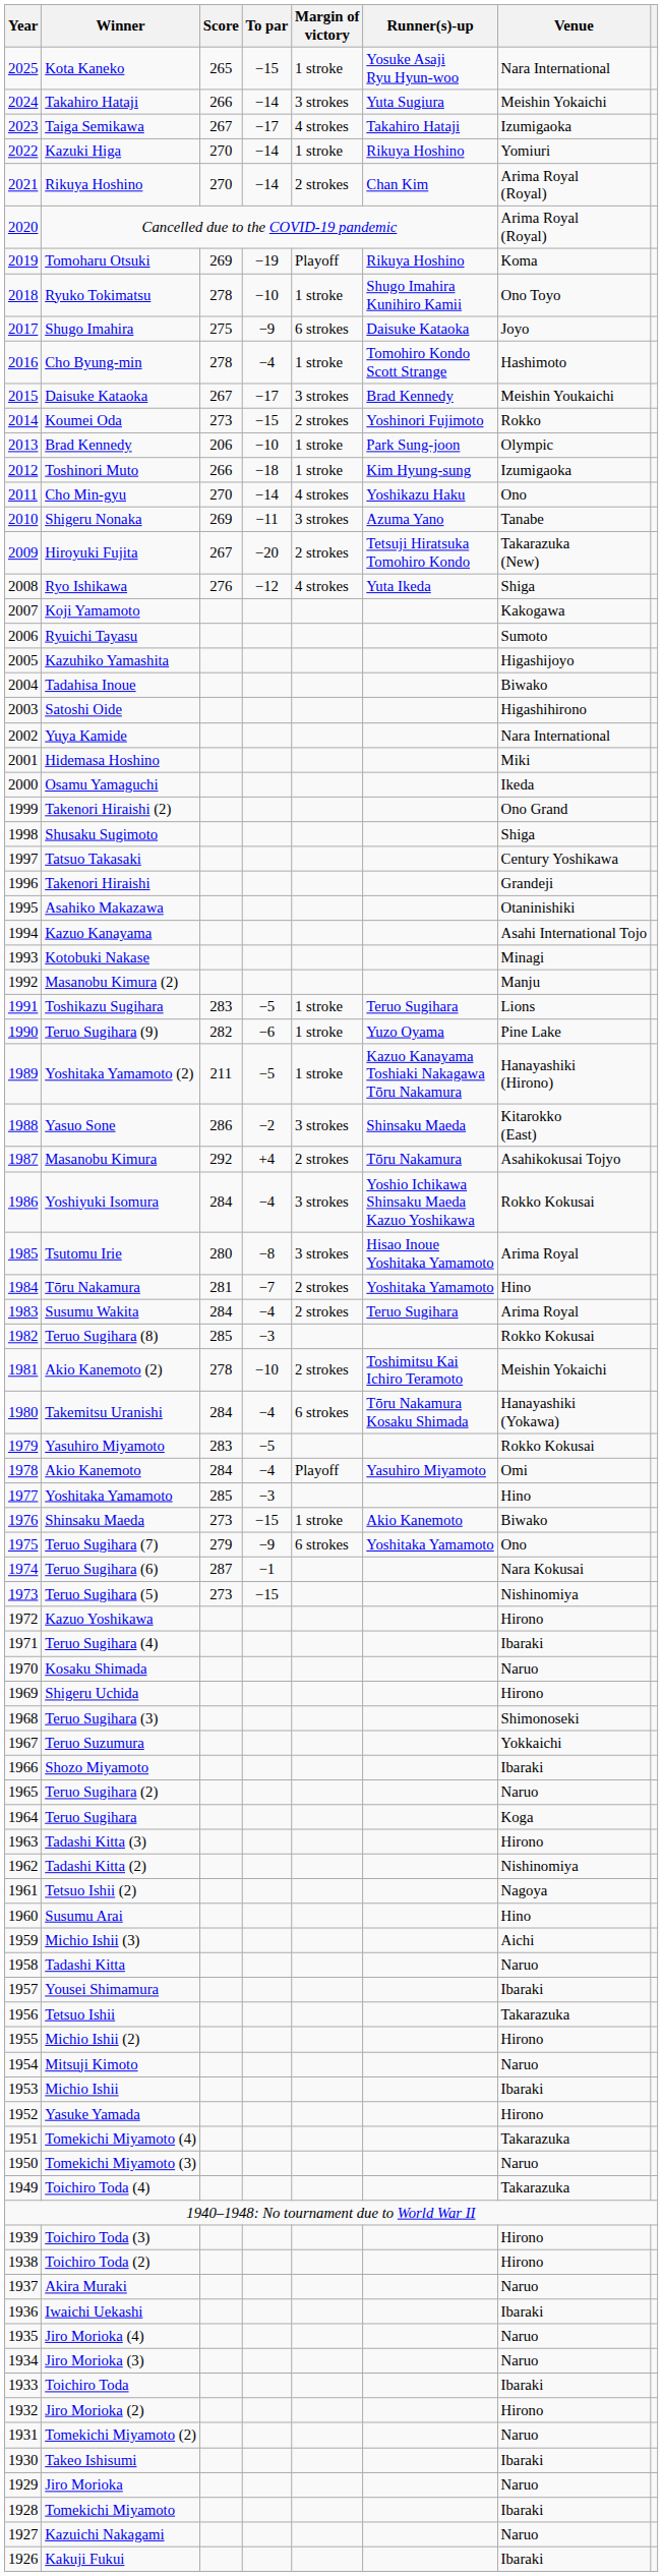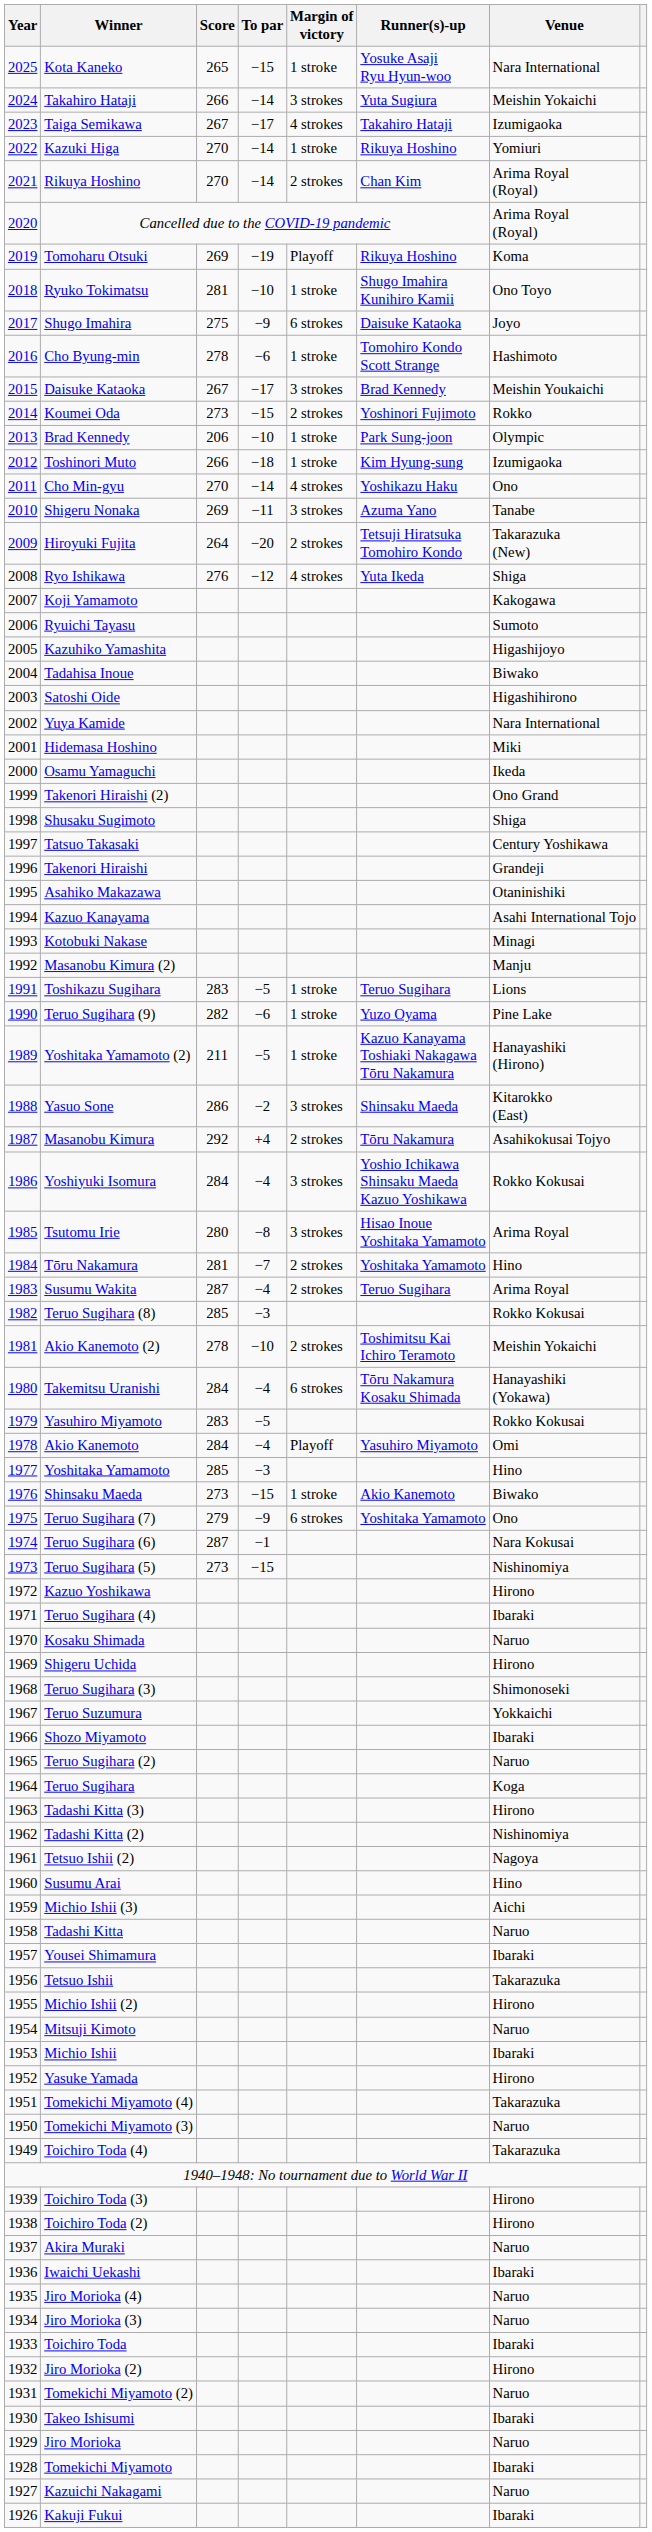Ryuko Tokimatsu | Score: 278 -> 281
Cho Byung-min | To par: −4 -> −6
Hiroyuki Fujita | Score: 267 -> 264
Susumu Wakita | Score: 284 -> 287
